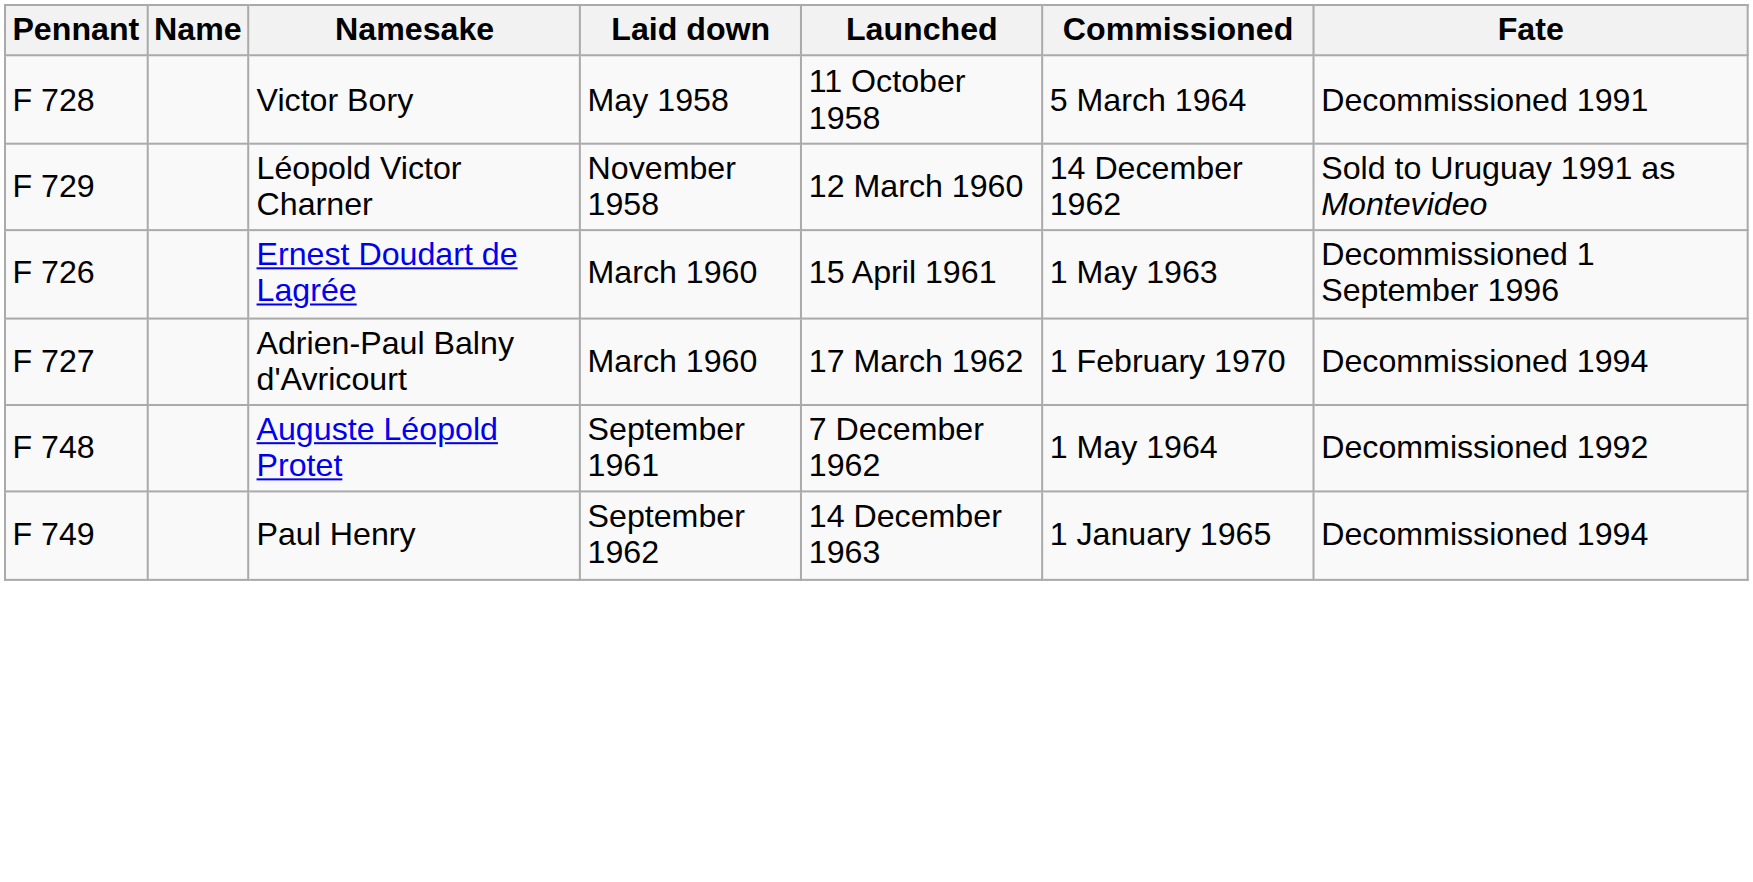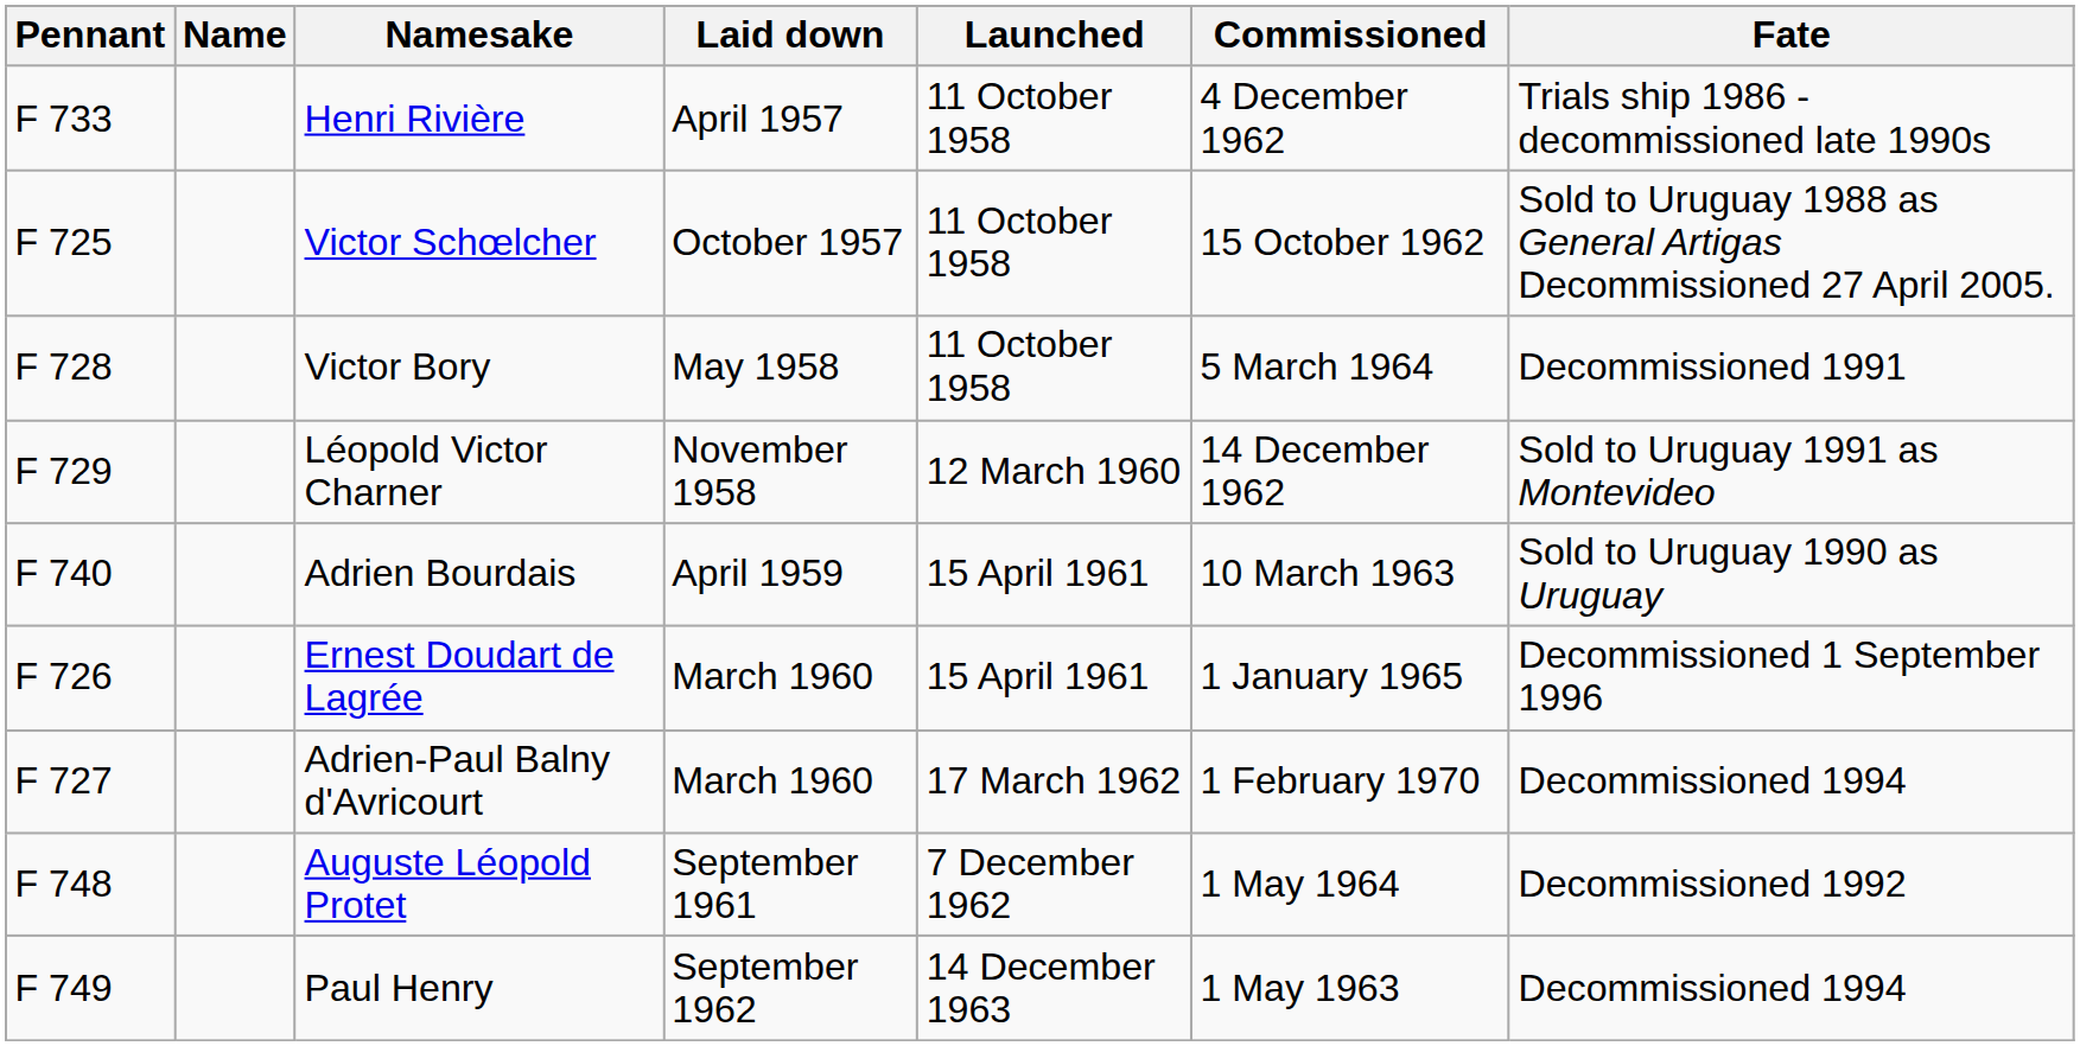+ row: F 733 | Henri Rivière | April 1957 | 11 October 1958 | 4 December 1962 | Trials ship 1986 - decommissioned late 1990s
+ row: F 725 | Victor Schœlcher | October 1957 | 11 October 1958 | 15 October 1962 | Sold to Uruguay 1988 as General Artigas Decommissioned 27 April 2005.
+ row: F 740 | Adrien Bourdais | April 1959 | 15 April 1961 | 10 March 1963 | Sold to Uruguay 1990 as Uruguay
Ernest Doudart de Lagrée | Commissioned: 1 May 1963 -> 1 January 1965
Paul Henry | Commissioned: 1 January 1965 -> 1 May 1963
